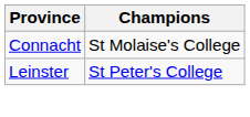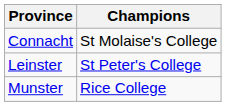+ row: Munster | Rice College
